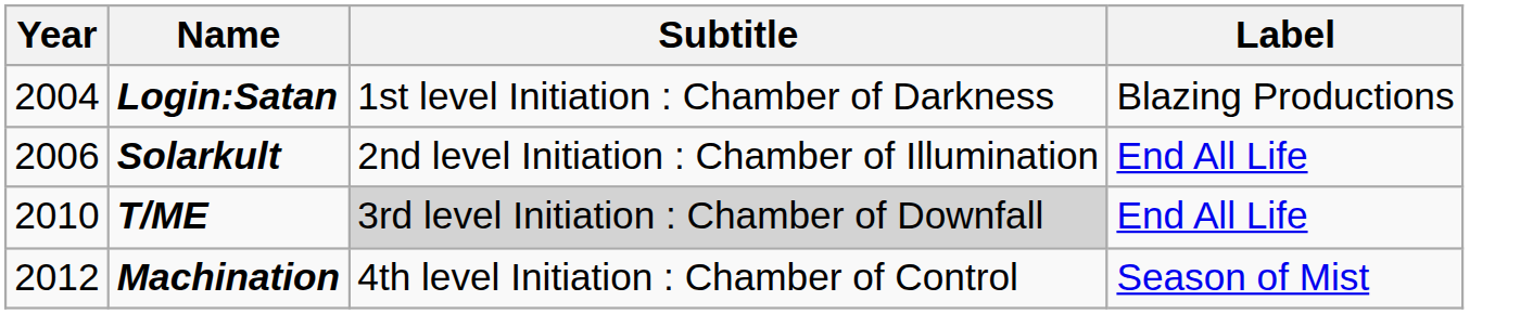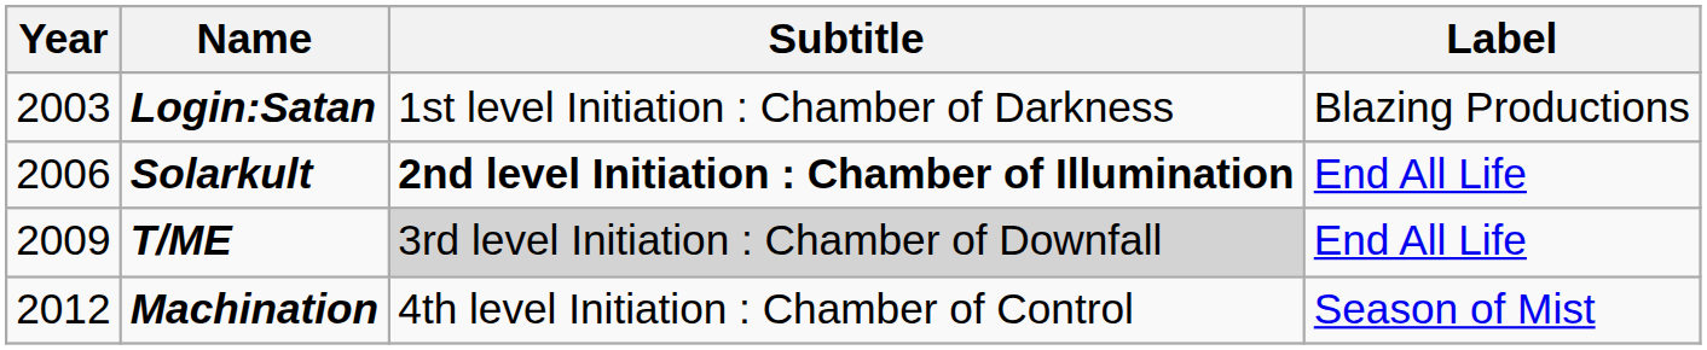Login:Satan | Year: 2004 -> 2003
Solarkult | Subtitle: normal -> bold
T/ME | Year: 2010 -> 2009
